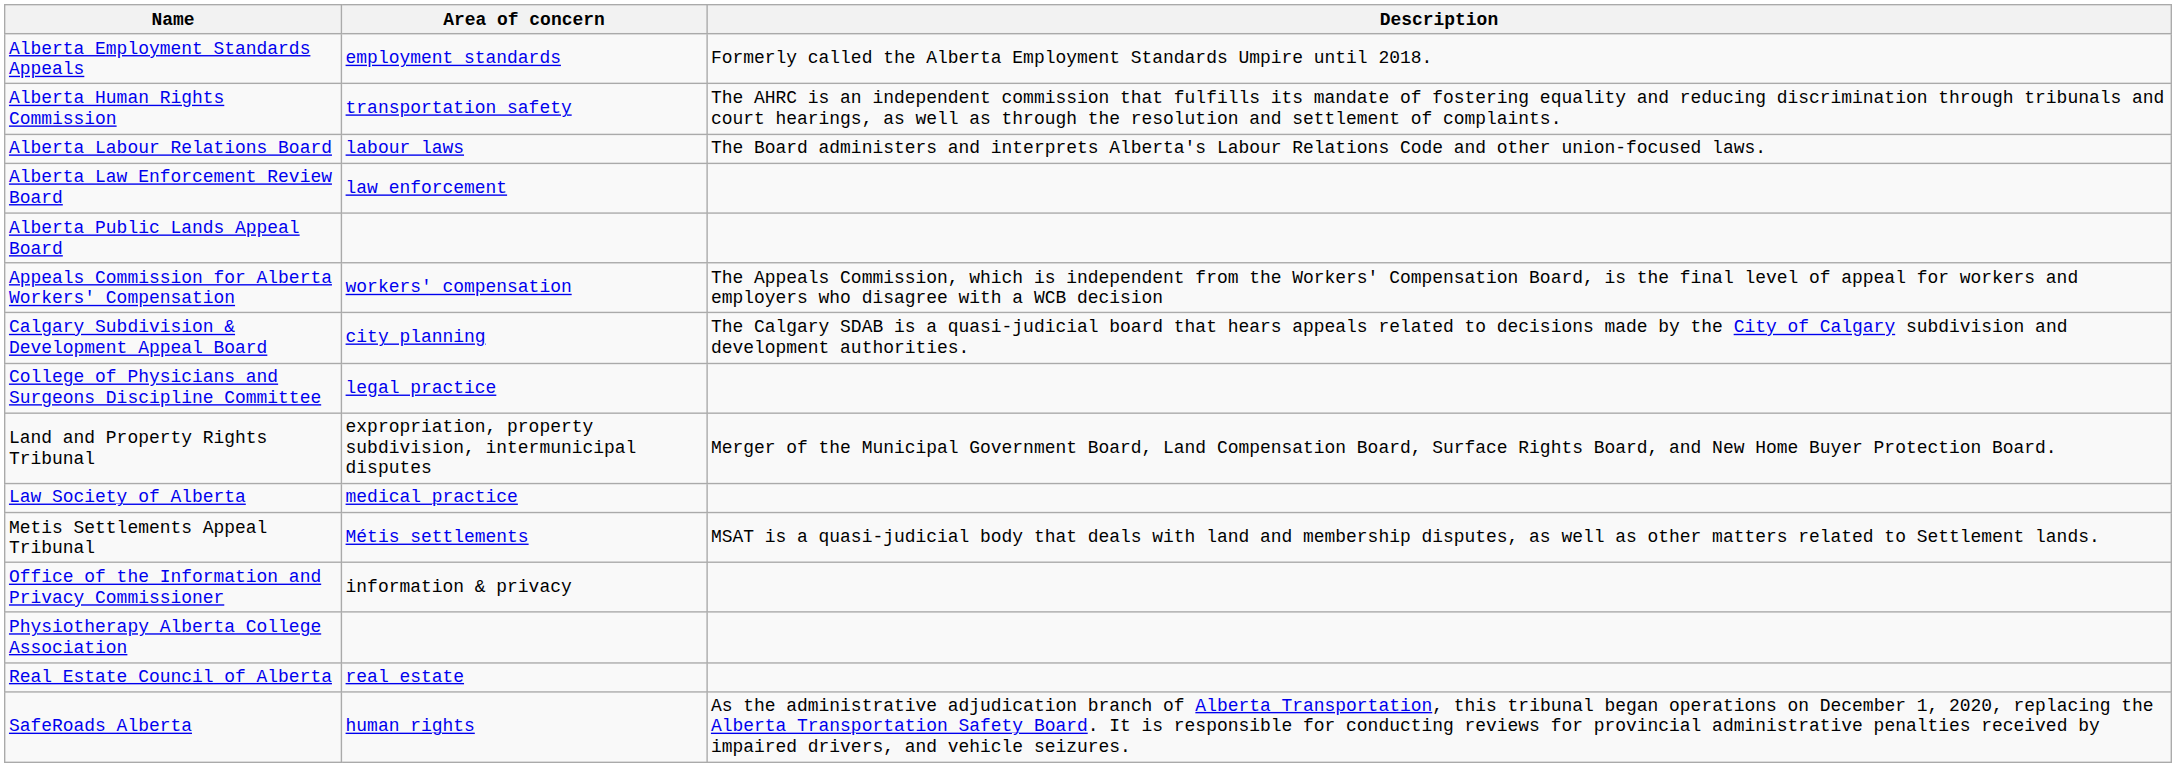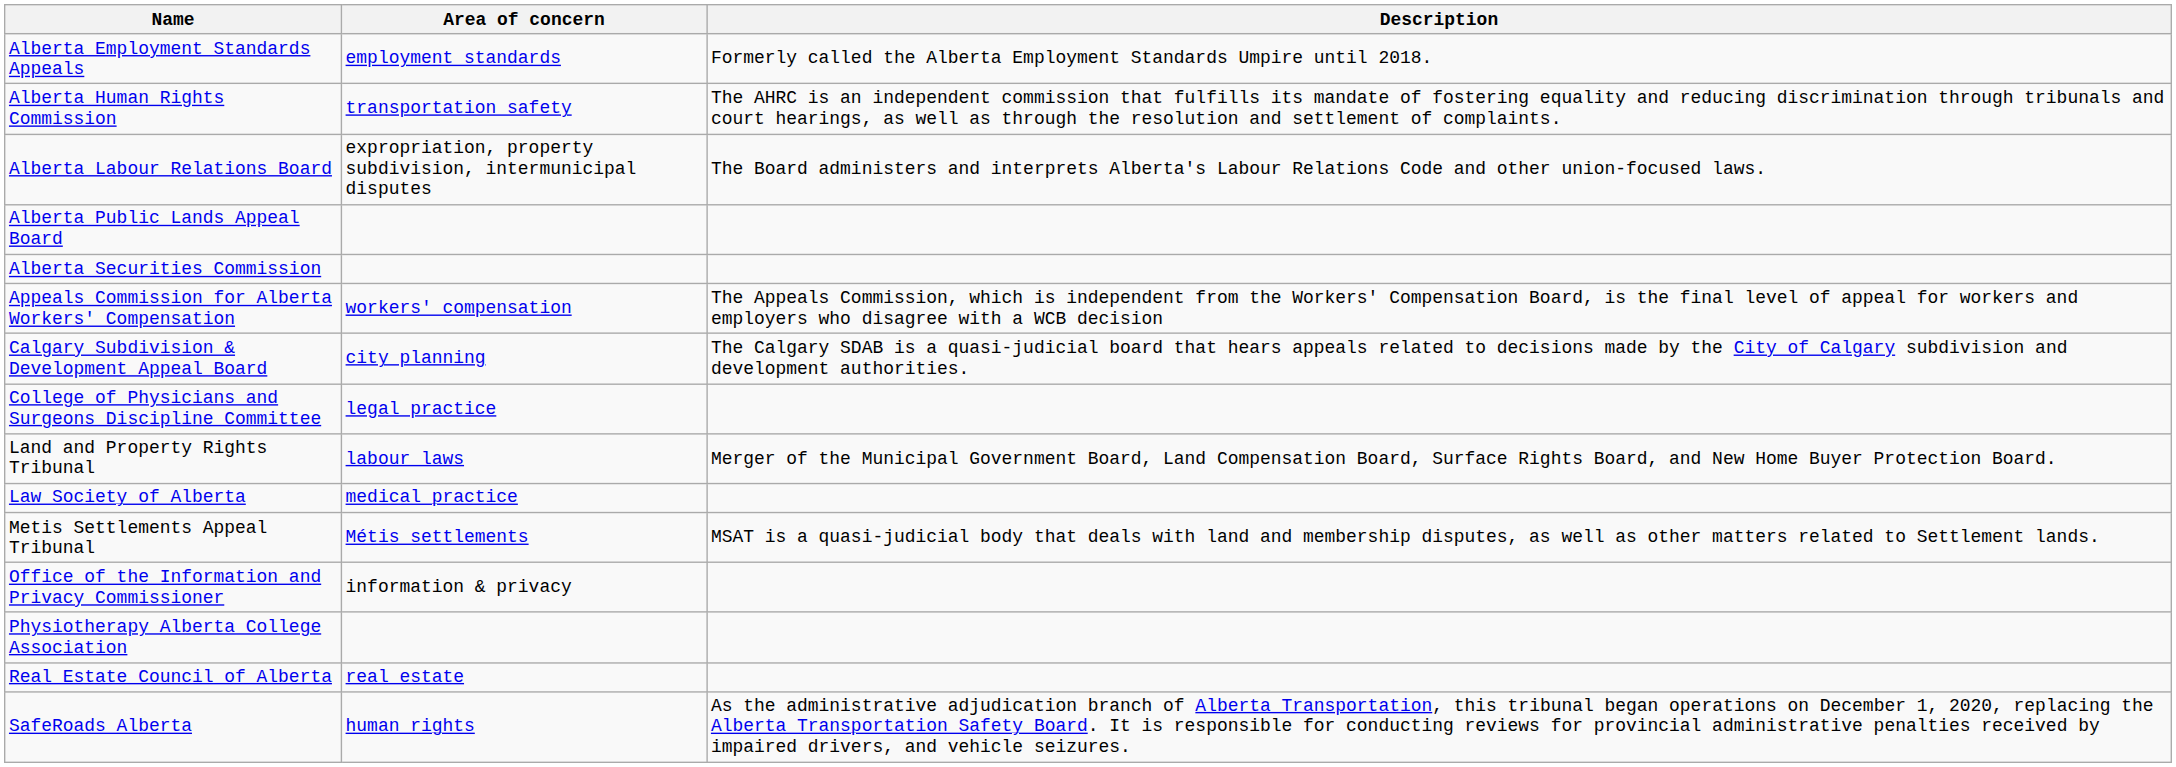Alberta Labour Relations Board | Area of concern: labour laws -> expropriation, property subdivision, intermunicipal disputes
- row: Alberta Law Enforcement Review Board | law enforcement
+ row: Alberta Securities Commission
Land and Property Rights Tribunal | Area of concern: expropriation, property subdivision, intermunicipal disputes -> labour laws
